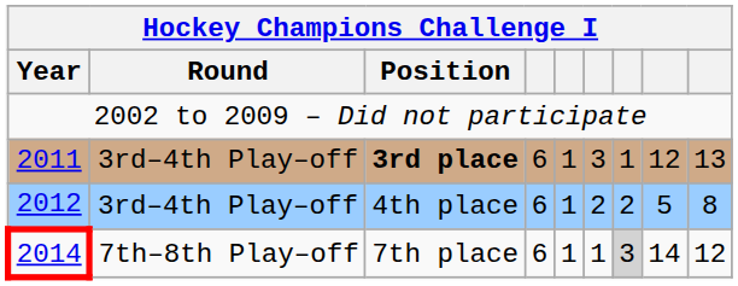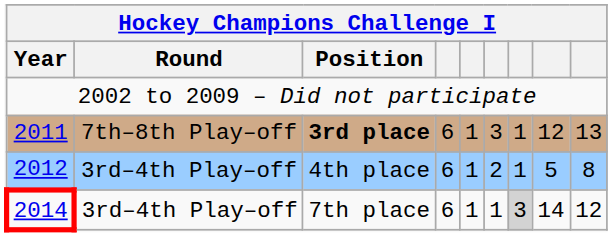3rd place | Round: 3rd–4th Play–off -> 7th–8th Play–off
4th place | column 7: 2 -> 1
7th place | Round: 7th–8th Play–off -> 3rd–4th Play–off
